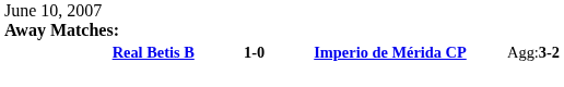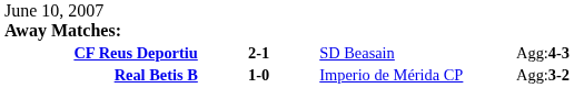+ row: CF Reus Deportiu | 2-1 | SD Beasain | Agg:4-3
Real Betis B | column 3: bold -> normal
